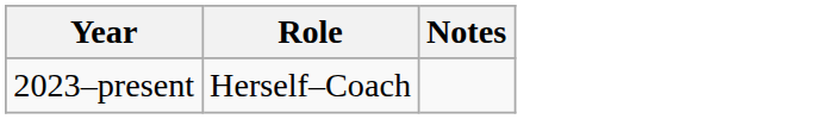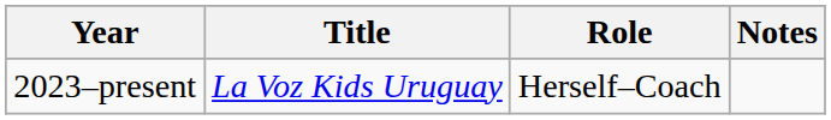+ column: Title | La Voz Kids Uruguay
